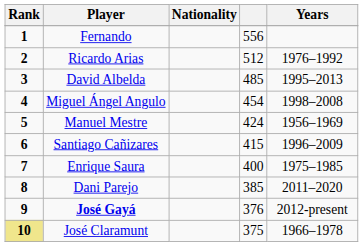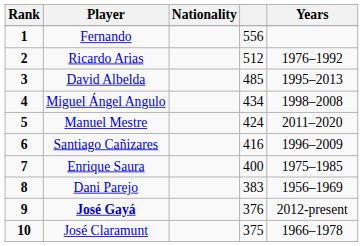Miguel Ángel Angulo | column 4: 454 -> 434
Manuel Mestre | Years: 1956–1969 -> 2011–2020
Santiago Cañizares | column 4: 415 -> 416
Dani Parejo | column 4: 385 -> 383
Dani Parejo | Years: 2011–2020 -> 1956–1969
José Claramunt | Rank: khaki background -> no background
